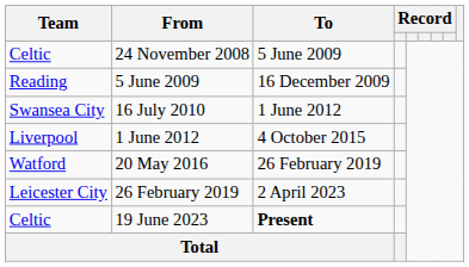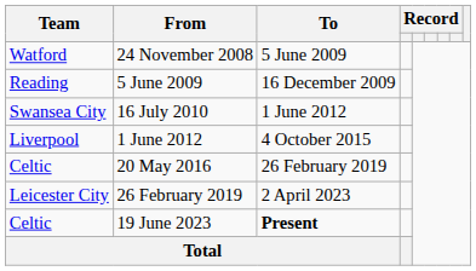24 November 2008 | Team: Celtic -> Watford
20 May 2016 | Team: Watford -> Celtic
